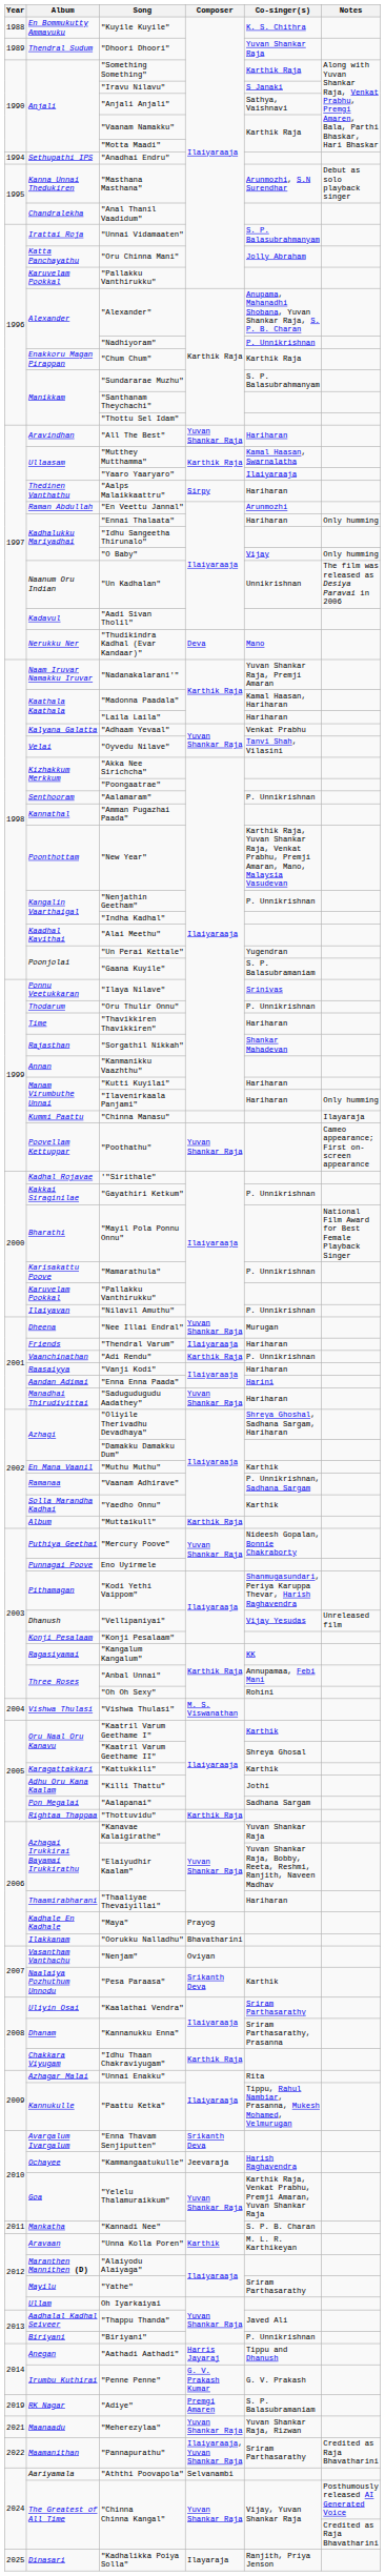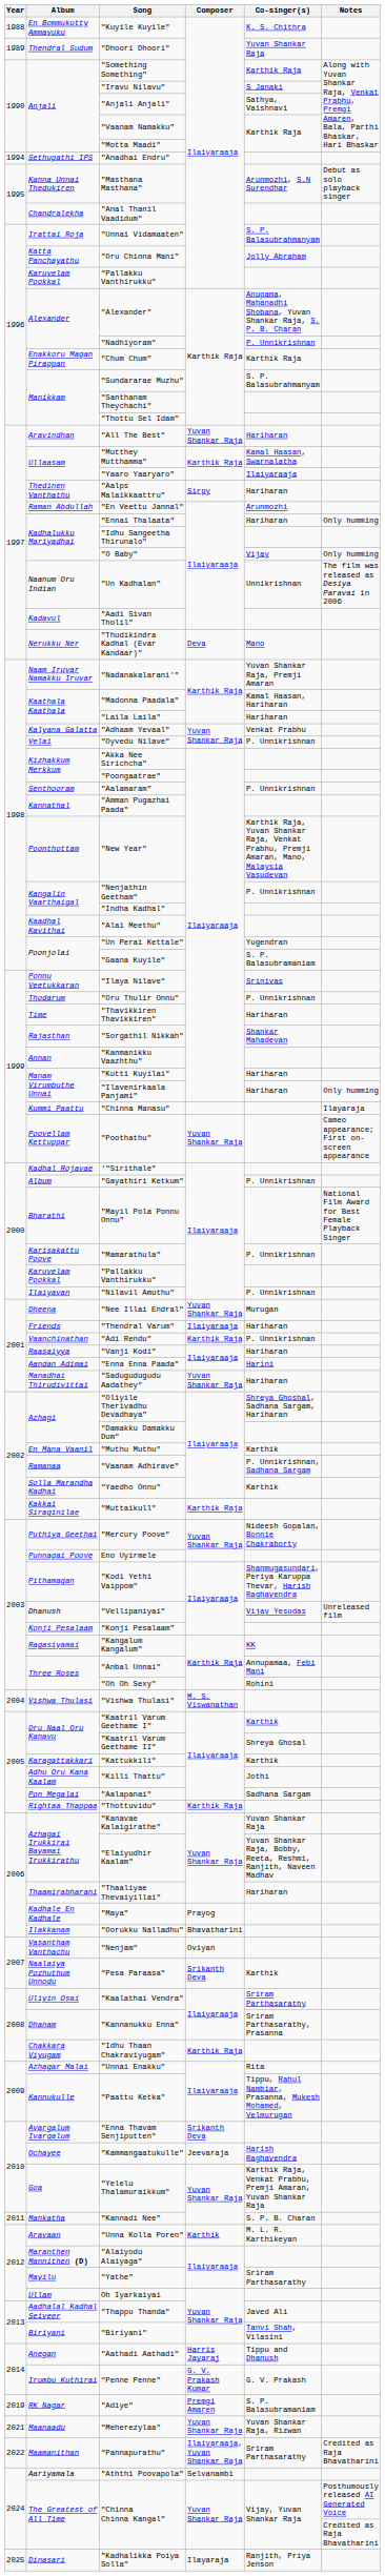"Oyvedu Nilave" | Co-singer(s): Tanvi Shah, Vilasini -> P. Unnikrishnan
"Gayathiri Ketkum" | Album: Kakkai Siraginilae -> Album
"Muttaikull" | Album: Album -> Kakkai Siraginilae
"Biriyani" | Co-singer(s): P. Unnikrishnan -> Tanvi Shah, Vilasini
